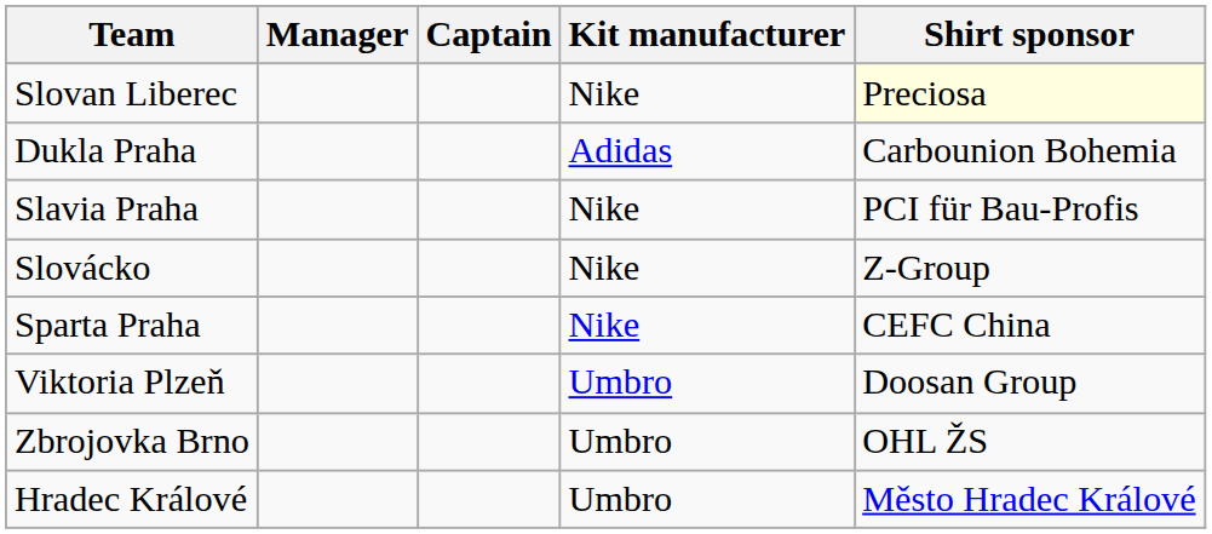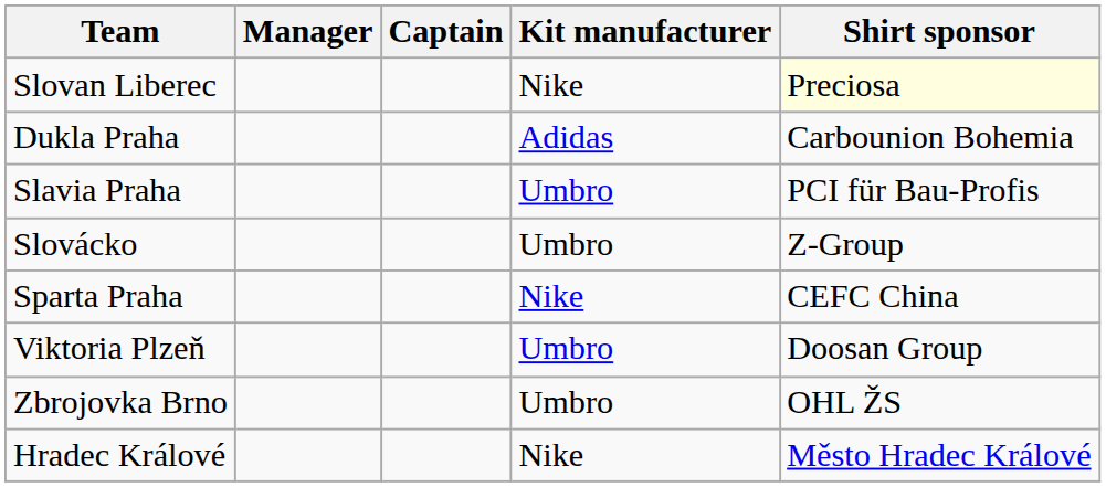Slavia Praha | Kit manufacturer: Nike -> Umbro
Slovácko | Kit manufacturer: Nike -> Umbro
Hradec Králové | Kit manufacturer: Umbro -> Nike
